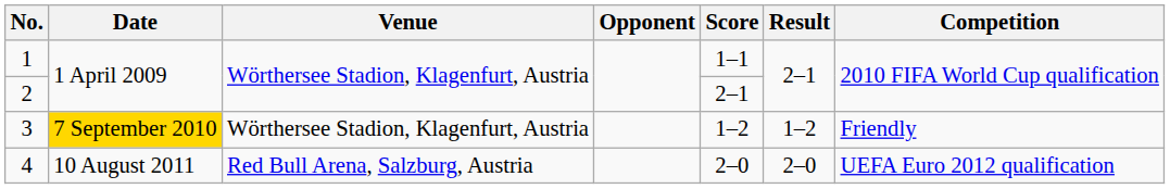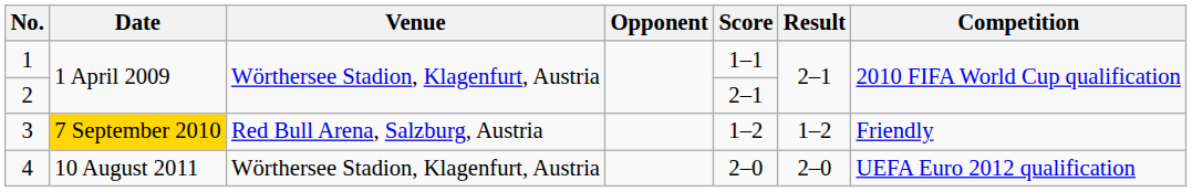3 | Venue: Wörthersee Stadion, Klagenfurt, Austria -> Red Bull Arena, Salzburg, Austria
4 | Venue: Red Bull Arena, Salzburg, Austria -> Wörthersee Stadion, Klagenfurt, Austria
